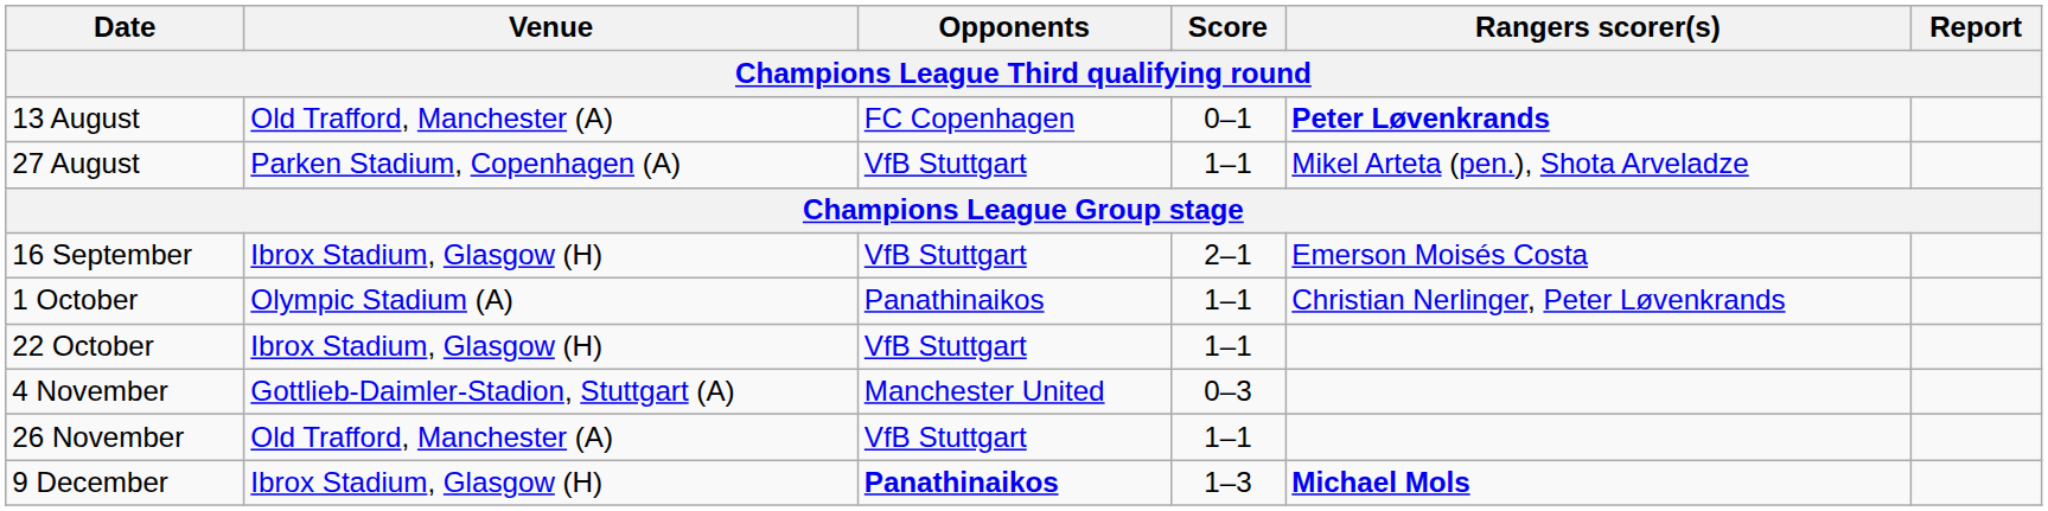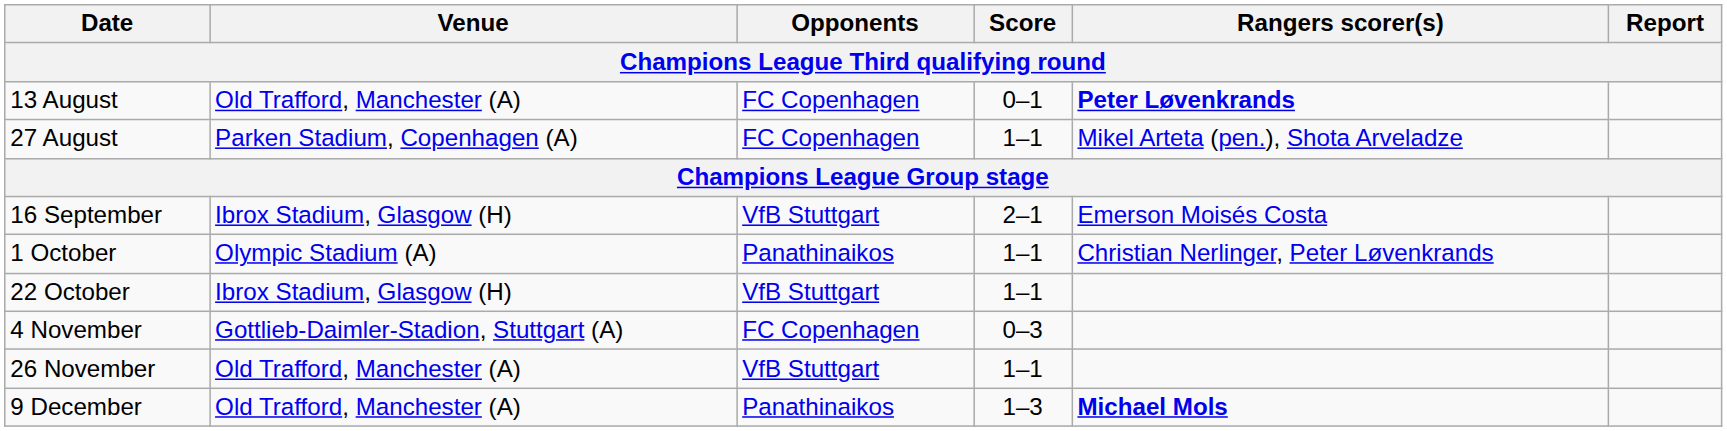27 August | Opponents: VfB Stuttgart -> FC Copenhagen
4 November | Opponents: Manchester United -> FC Copenhagen
9 December | Venue: Ibrox Stadium, Glasgow (H) -> Old Trafford, Manchester (A)
9 December | Opponents: bold -> normal
